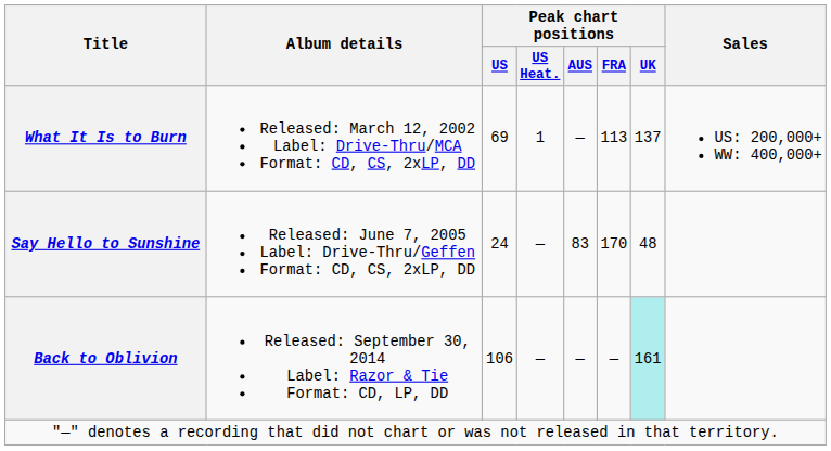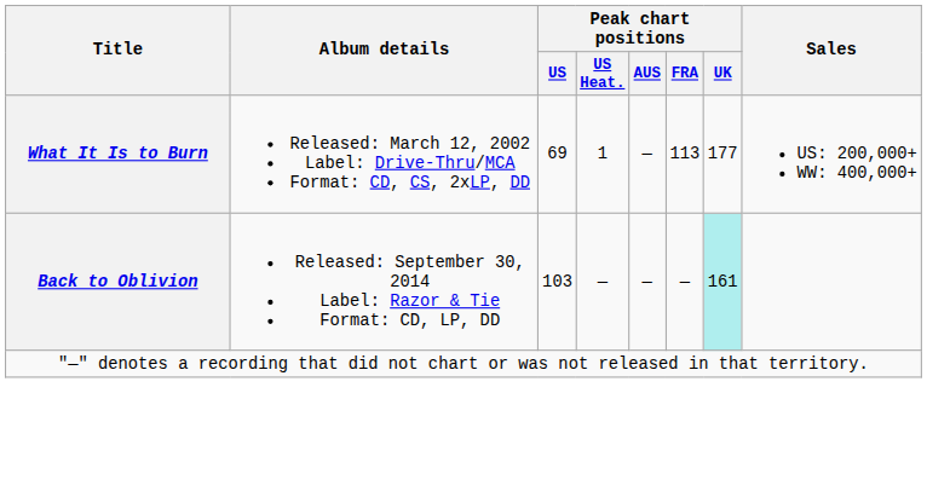What It Is to Burn | Peak chart positions / UK: 137 -> 177
- row: Say Hello to Sunshine | Released: June 7, 2005 Label: Drive-Thru/Geffen Format: CD, CS, 2xLP, DD | 24 | — | 83 | 170 | 48
Back to Oblivion | Peak chart positions / US: 106 -> 103
